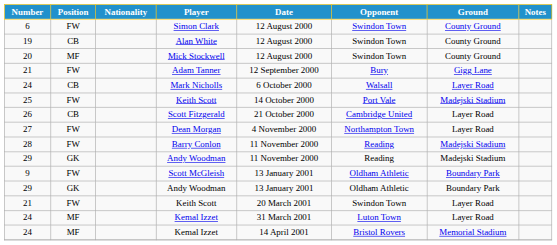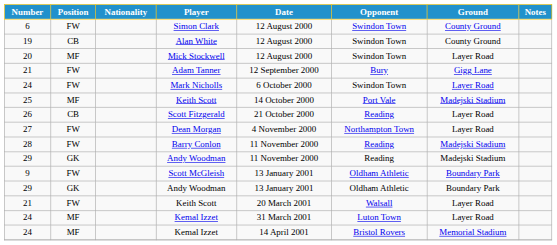Mick Stockwell | Ground: County Ground -> Layer Road
Mark Nicholls | Position: CB -> FW
Mark Nicholls | Opponent: Walsall -> Swindon Town
25 / Keith Scott | Position: FW -> MF
Scott Fitzgerald | Opponent: Cambridge United -> Reading
21 / Keith Scott | Opponent: Swindon Town -> Walsall
